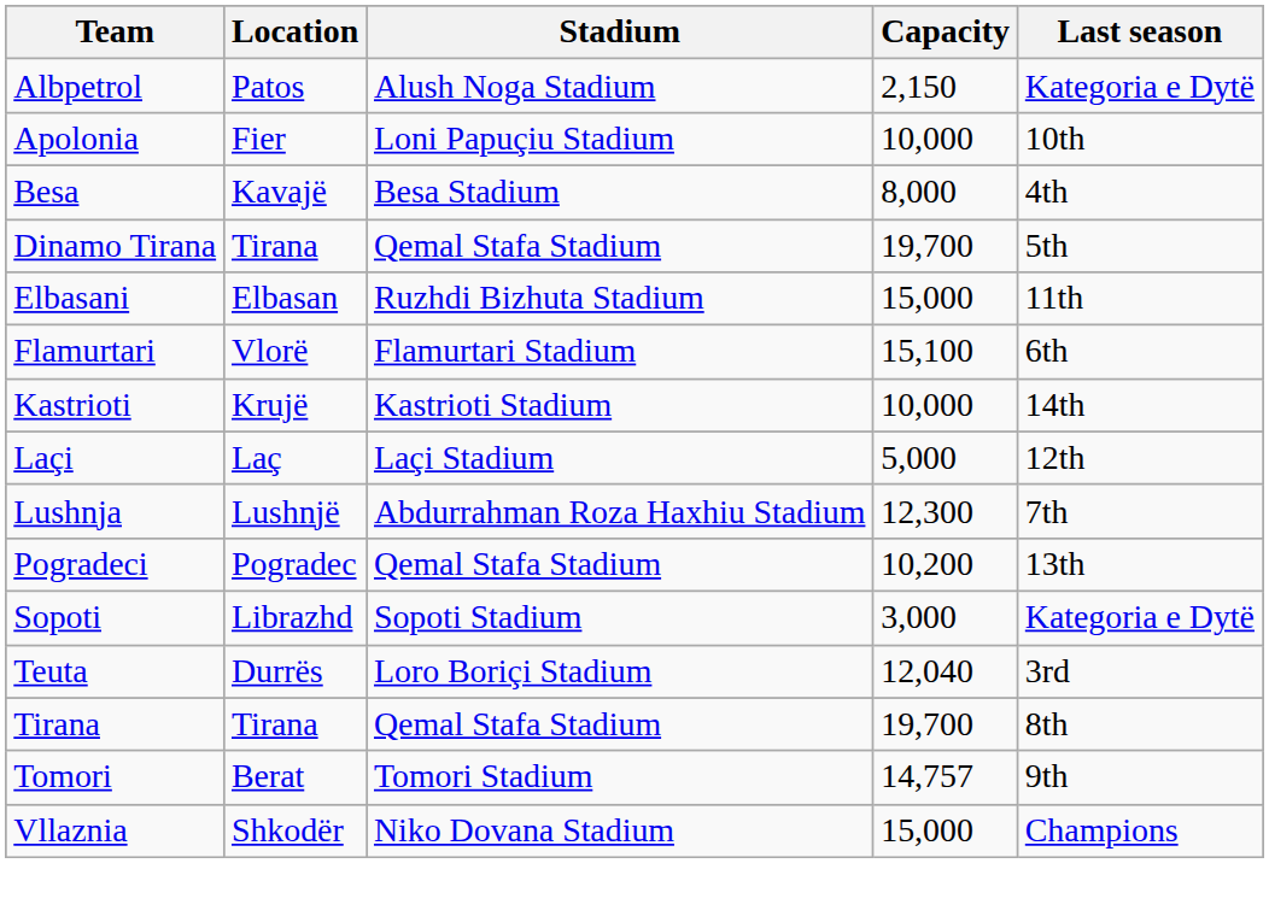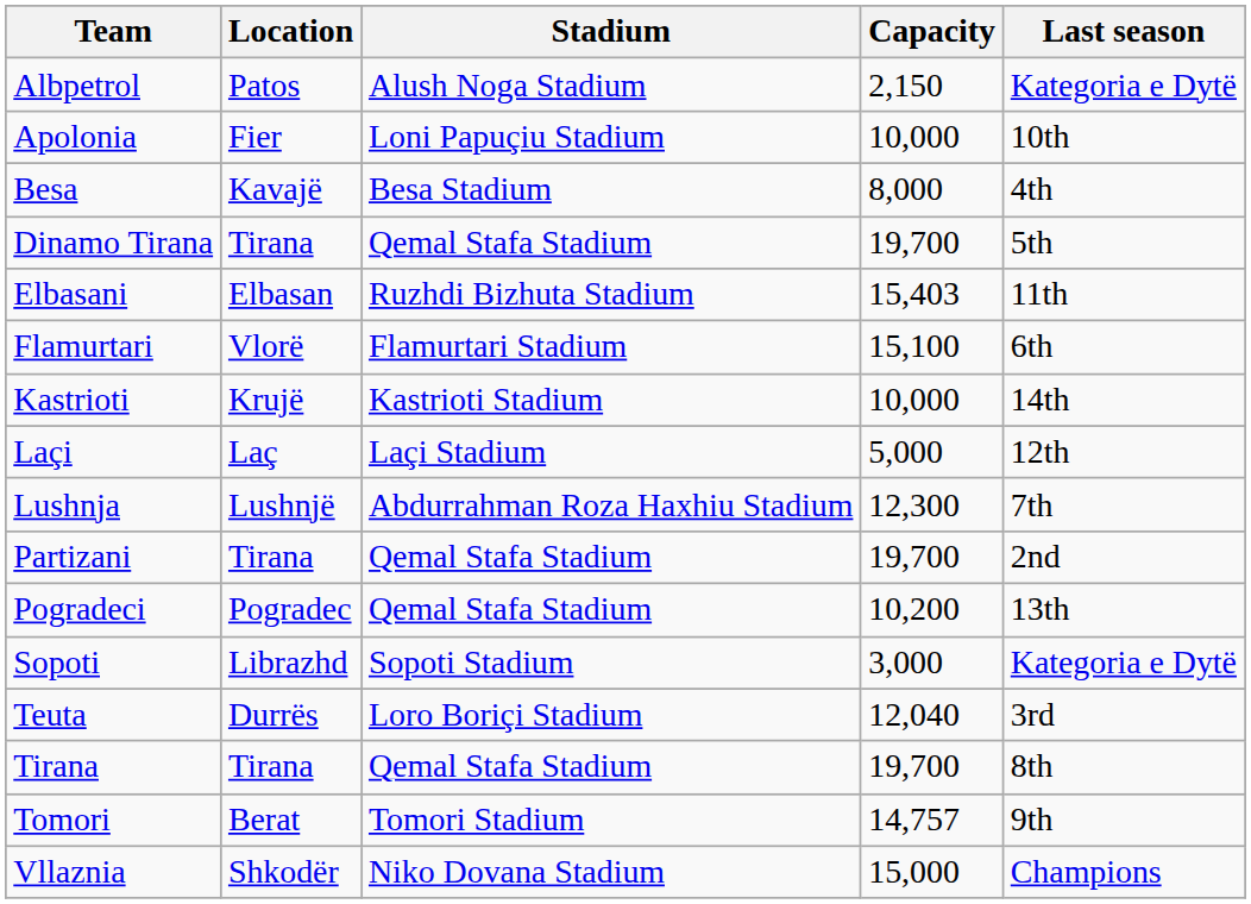Elbasani | Capacity: 15,000 -> 15,403
+ row: Partizani | Tirana | Qemal Stafa Stadium | 19,700 | 2nd
